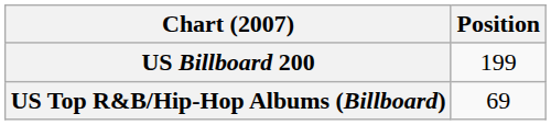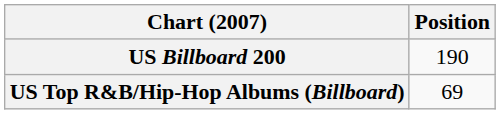US Billboard 200 | Position: 199 -> 190
